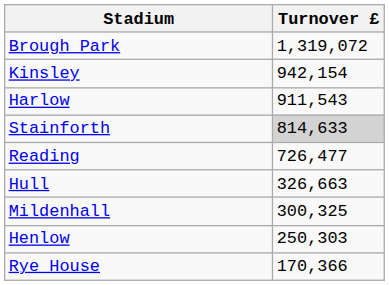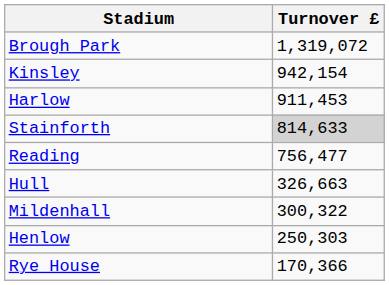Harlow | Turnover £: 911,543 -> 911,453
Reading | Turnover £: 726,477 -> 756,477
Mildenhall | Turnover £: 300,325 -> 300,322
